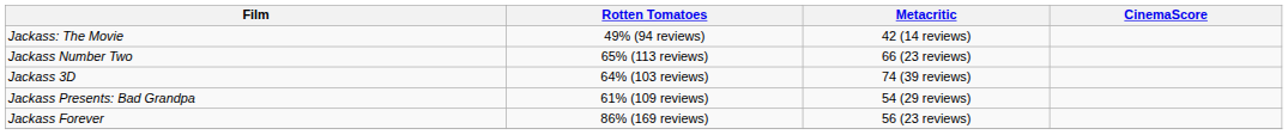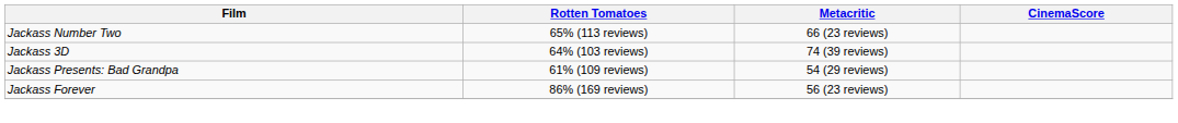- row: Jackass: The Movie | 49% (94 reviews) | 42 (14 reviews)
